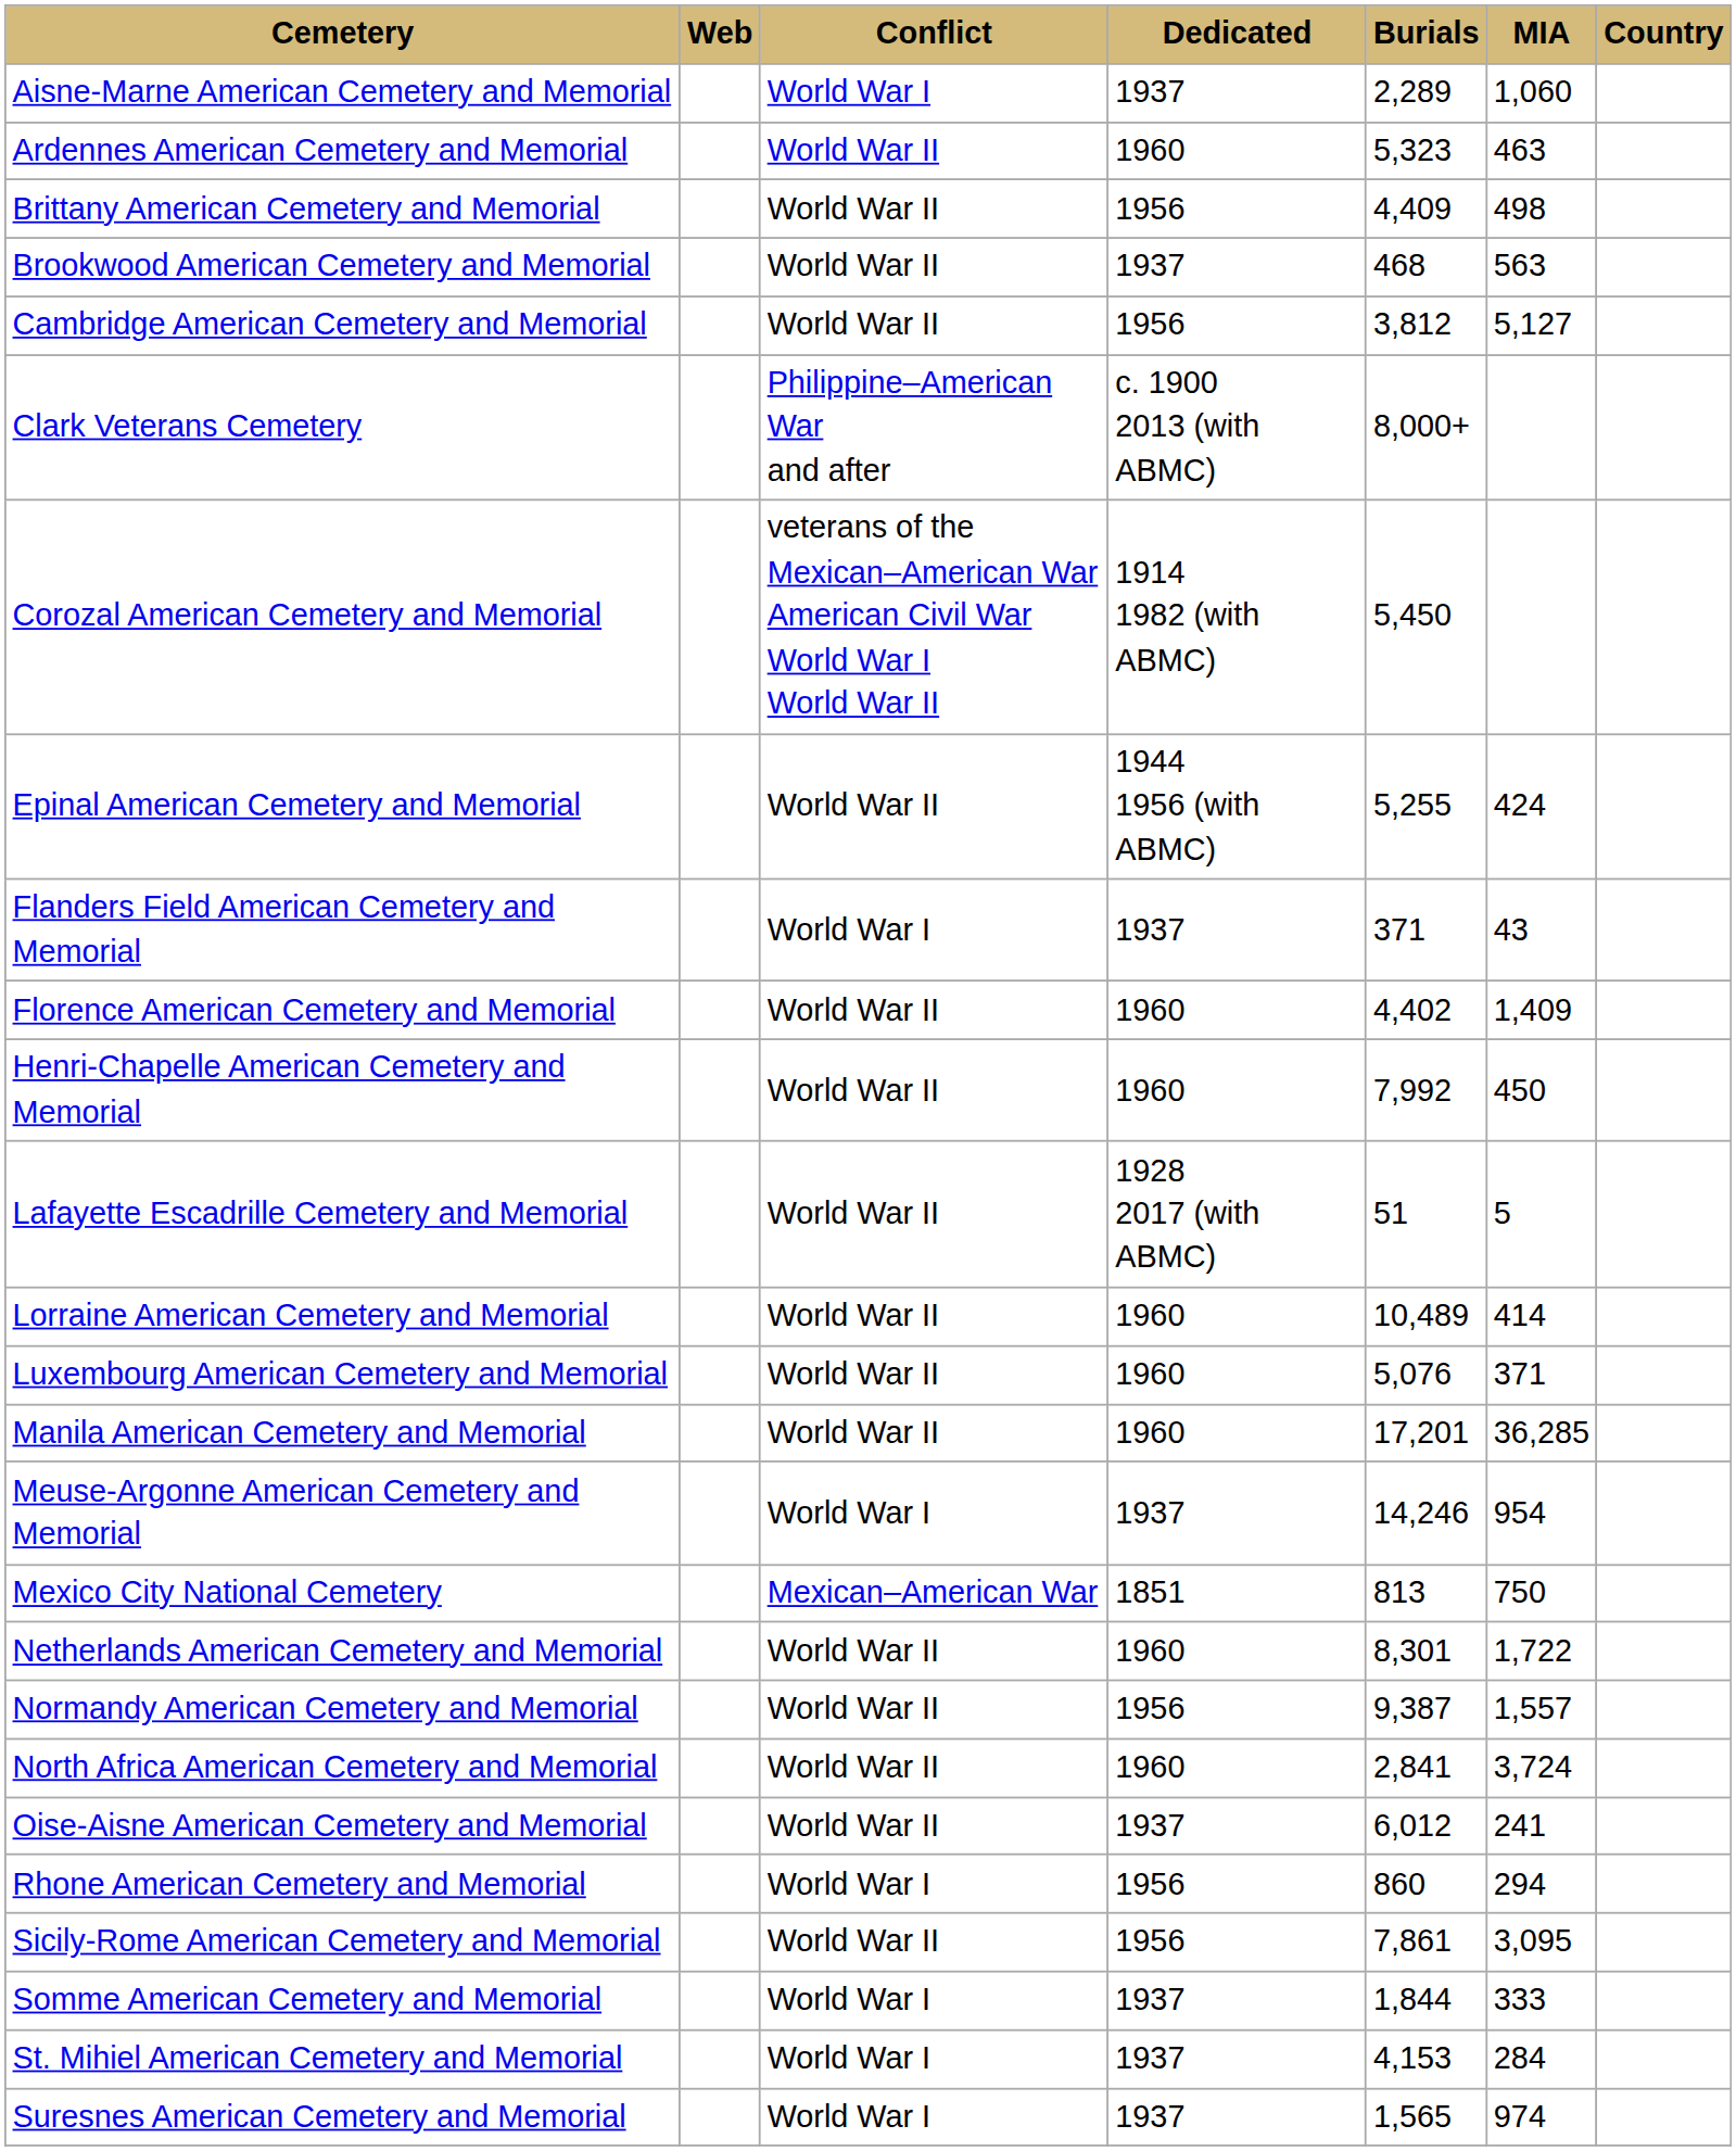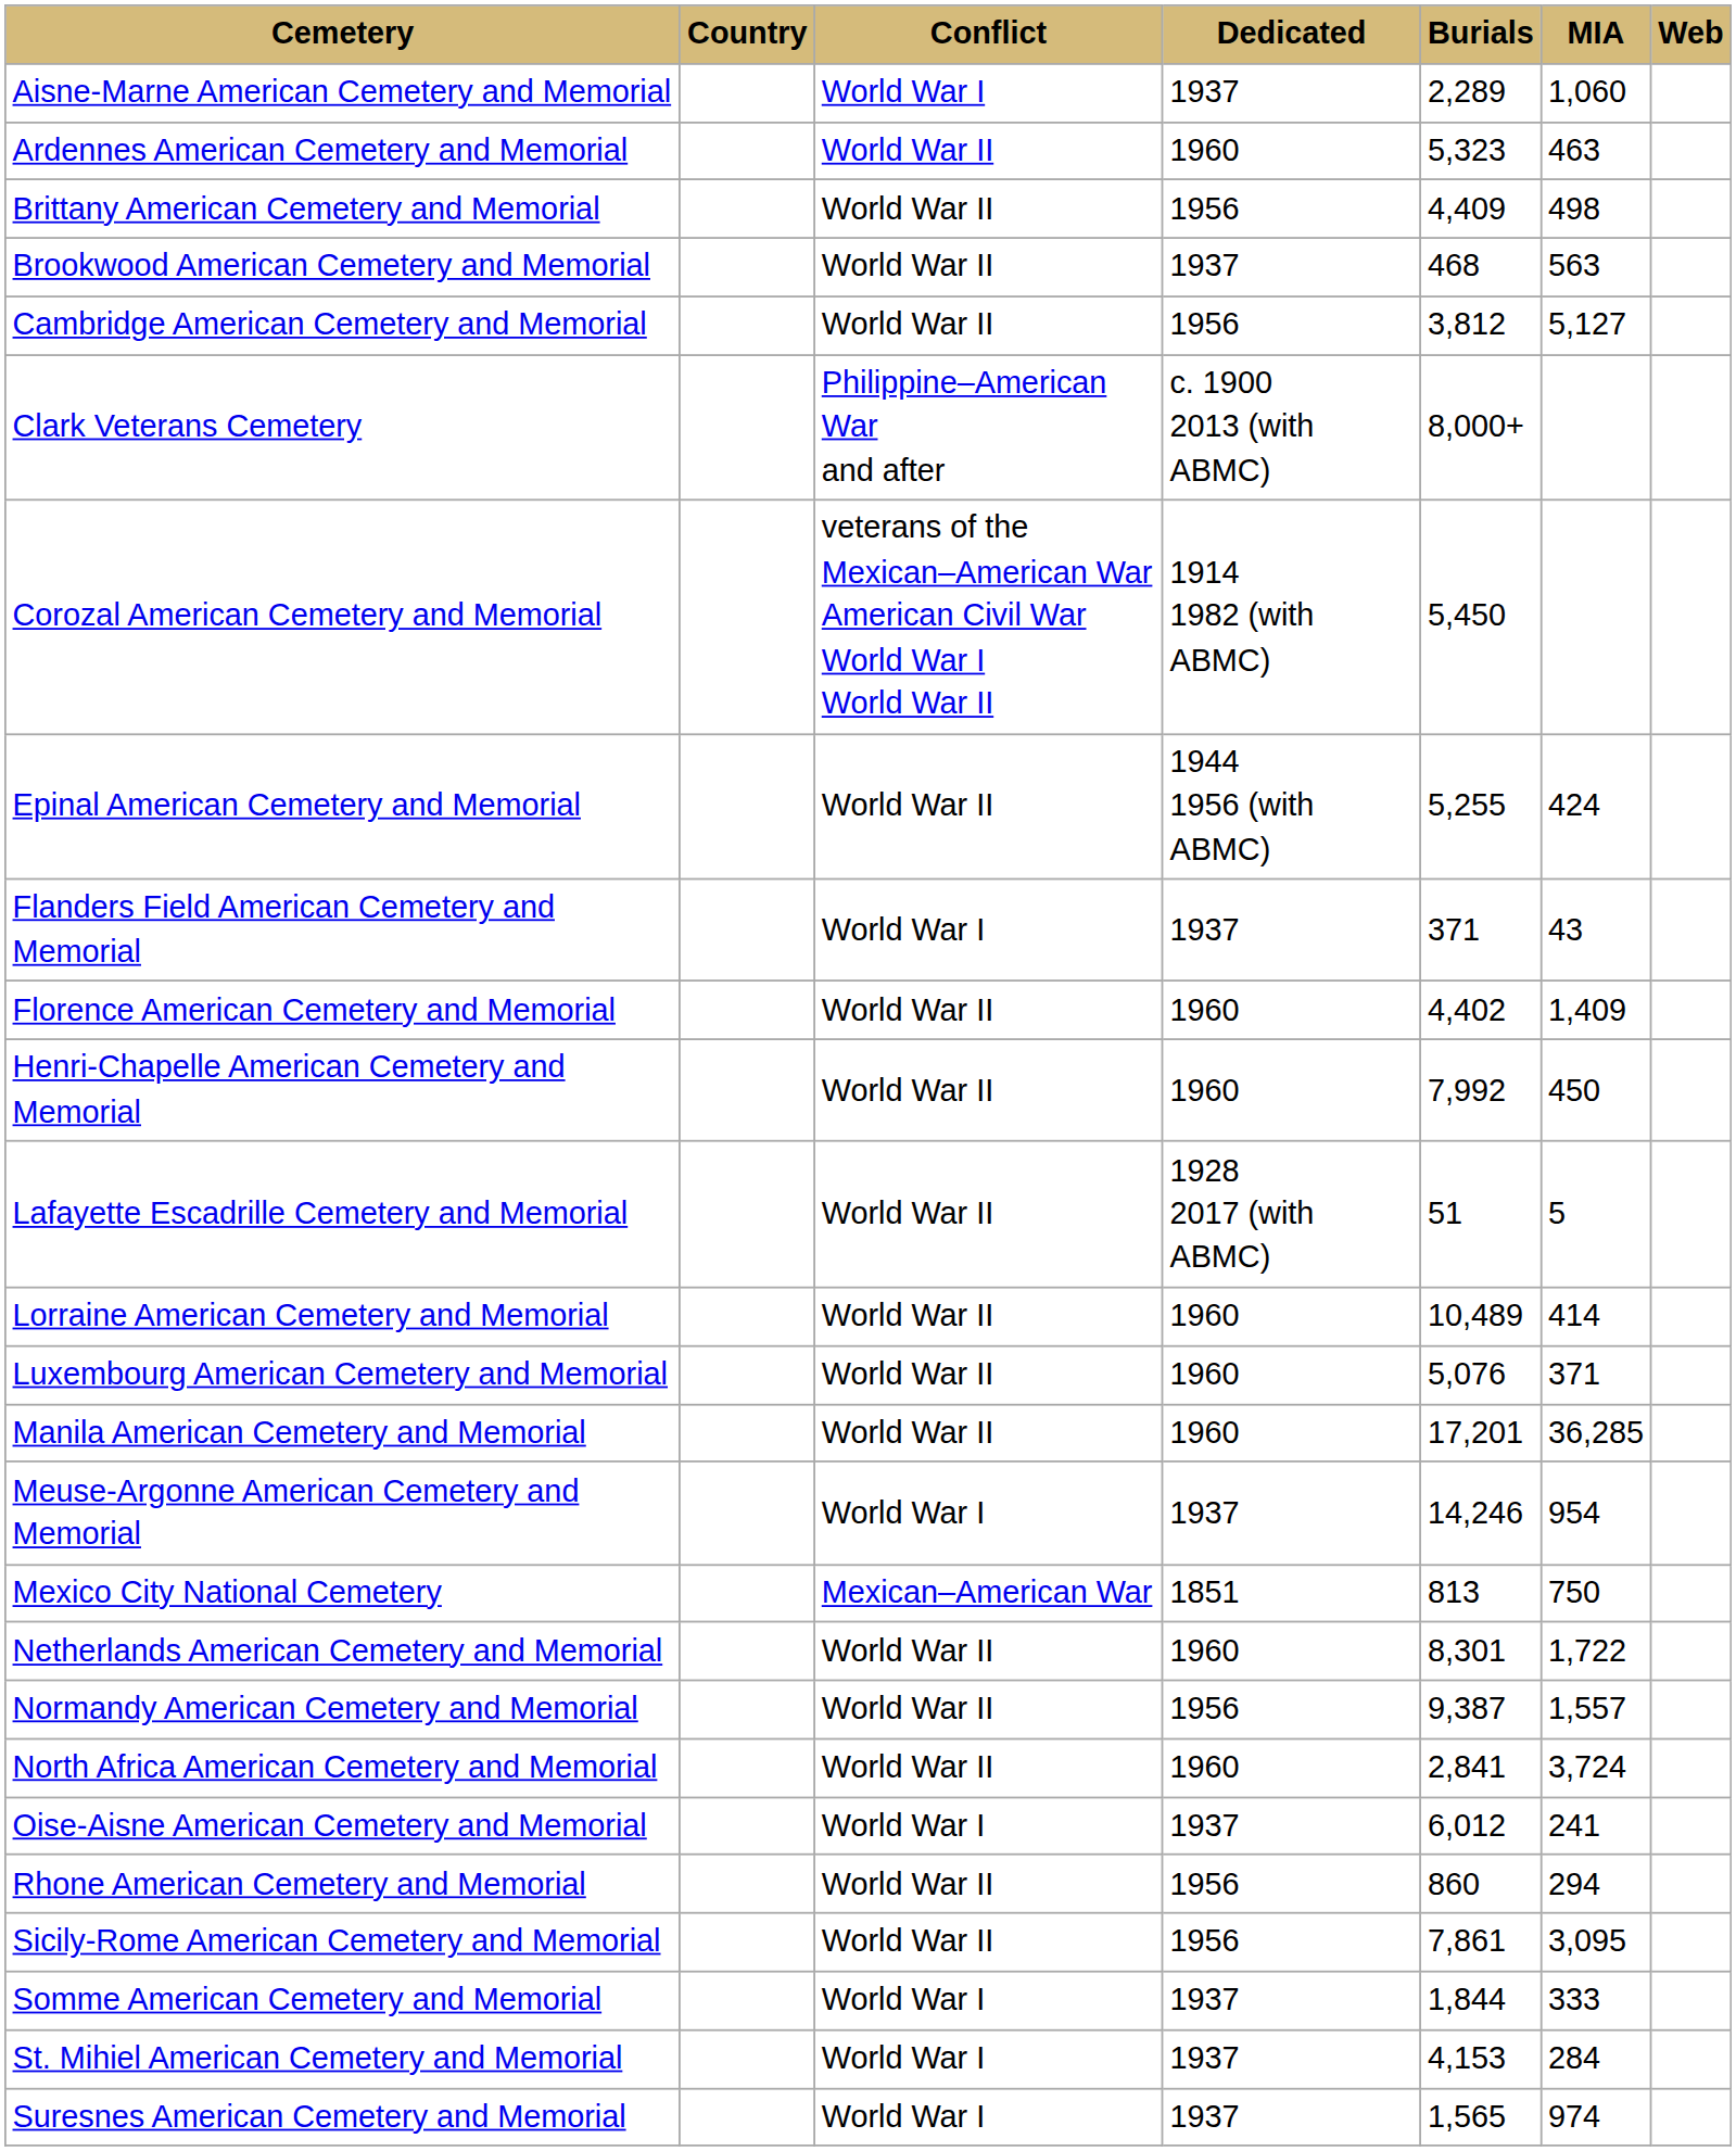columns swapped: Country <-> Web
Oise-Aisne American Cemetery and Memorial | Conflict: World War II -> World War I
Rhone American Cemetery and Memorial | Conflict: World War I -> World War II
